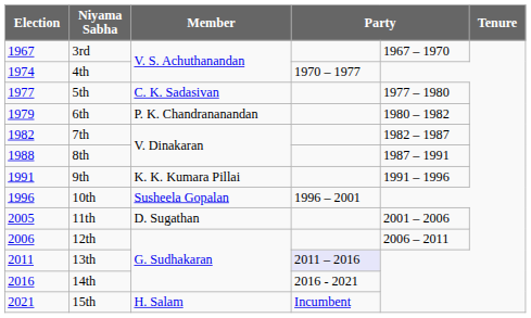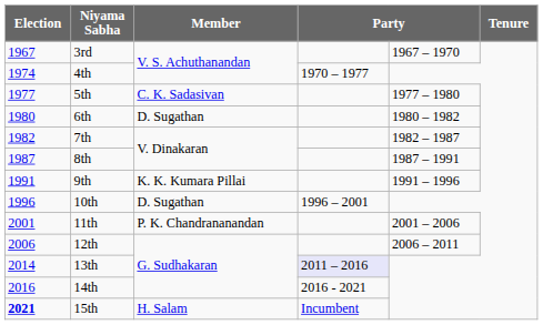6th | Election: 1979 -> 1980
6th | Member: P. K. Chandrananandan -> D. Sugathan
8th | Election: 1988 -> 1987
10th | Member: Susheela Gopalan -> D. Sugathan
11th | Election: 2005 -> 2001
11th | Member: D. Sugathan -> P. K. Chandrananandan
13th | Election: 2011 -> 2014
15th | Election: normal -> bold
